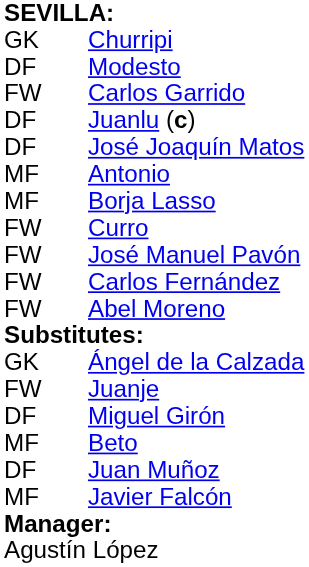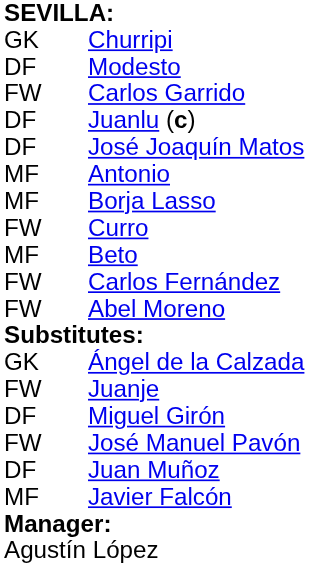rows swapped: José Manuel Pavón <-> Beto
